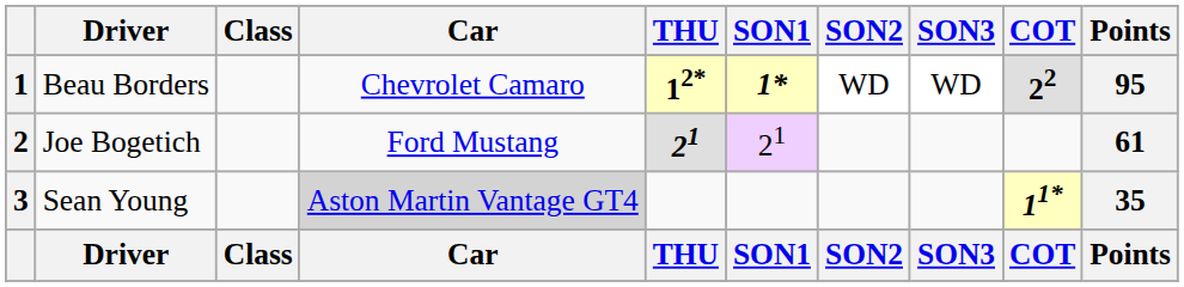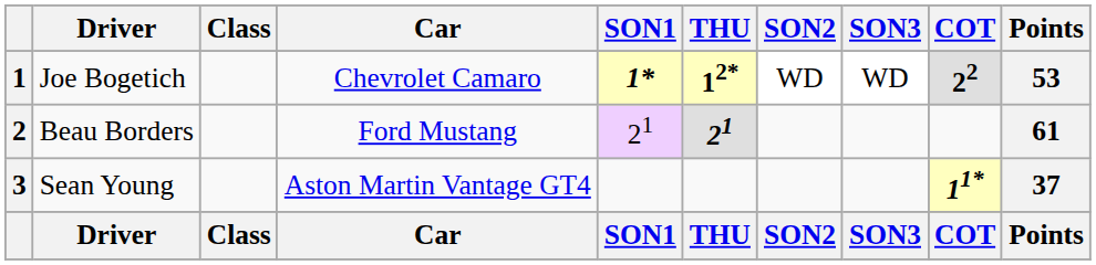columns swapped: THU <-> SON1
1 | Driver: Beau Borders -> Joe Bogetich
1 | Points: 95 -> 53
2 | Driver: Joe Bogetich -> Beau Borders
3 | Car: lightgrey background -> no background
3 | Points: 35 -> 37
